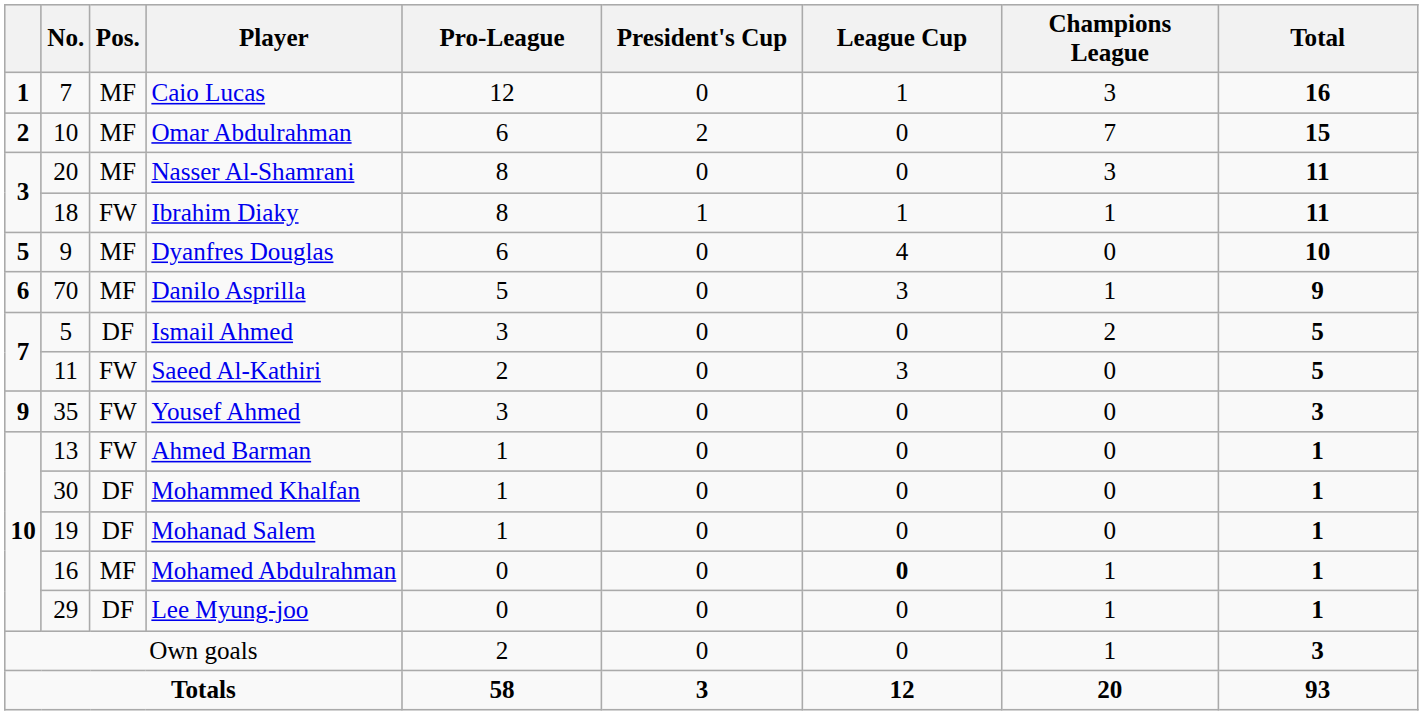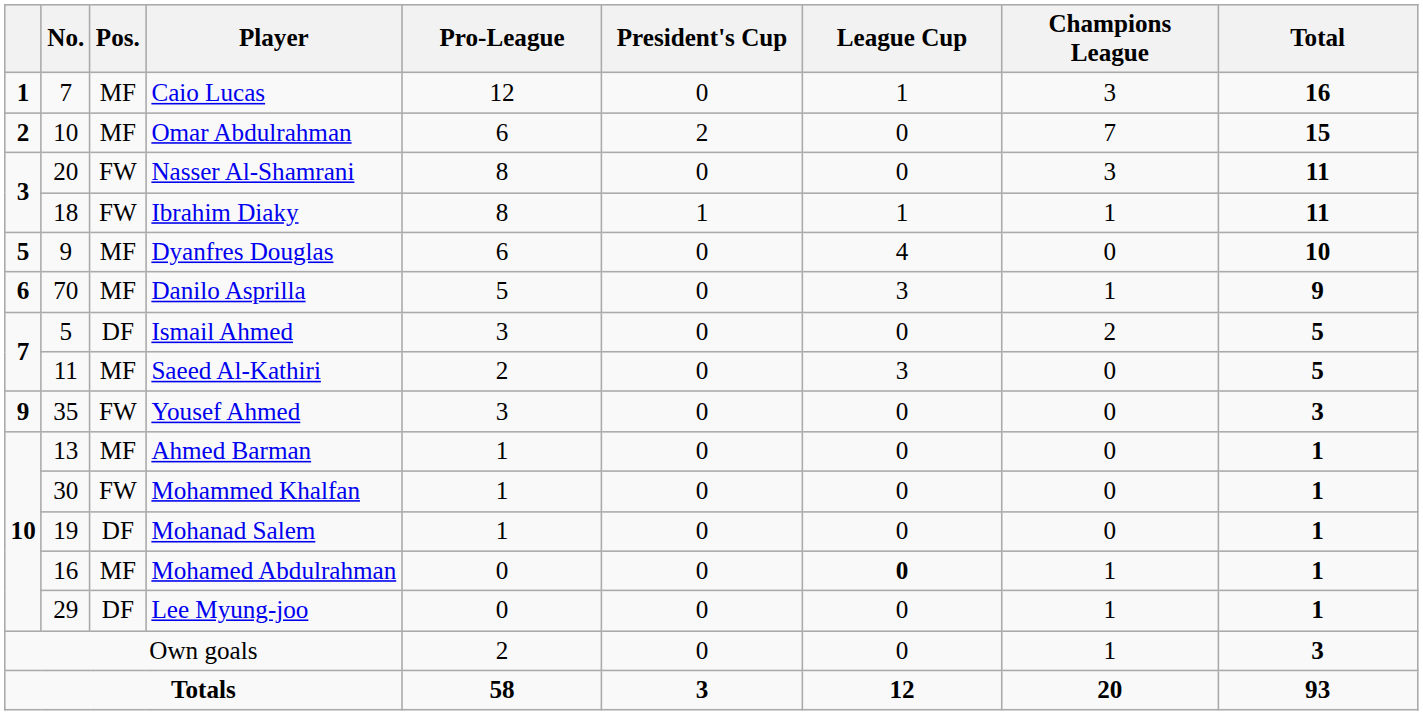Nasser Al-Shamrani | Pos.: MF -> FW
Saeed Al-Kathiri | Pos.: FW -> MF
Ahmed Barman | Pos.: FW -> MF
Mohammed Khalfan | Pos.: DF -> FW
